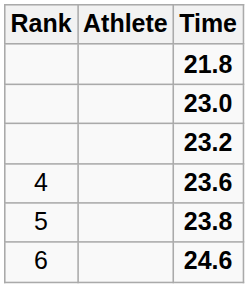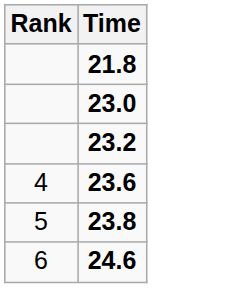- column: Athlete
